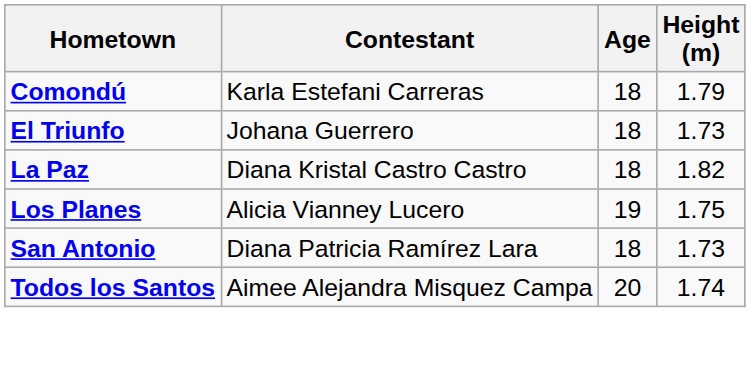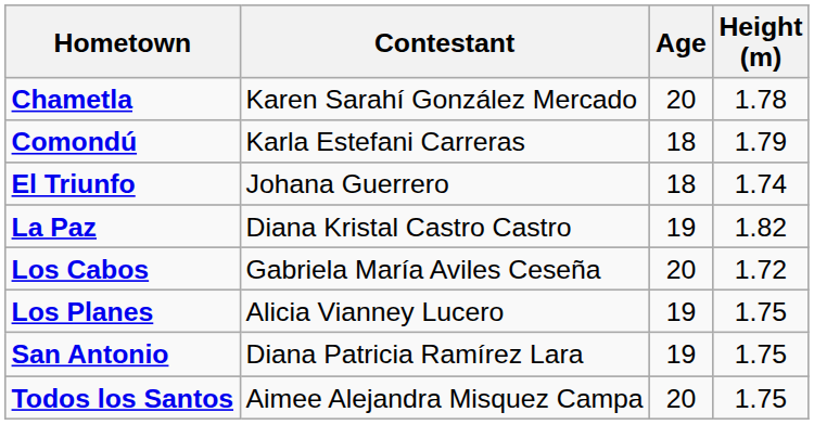+ row: Chametla | Karen Sarahí González Mercado | 20 | 1.78
El Triunfo | Height (m): 1.73 -> 1.74
La Paz | Age: 18 -> 19
+ row: Los Cabos | Gabriela María Aviles Ceseña | 20 | 1.72
San Antonio | Age: 18 -> 19
San Antonio | Height (m): 1.73 -> 1.75
Todos los Santos | Height (m): 1.74 -> 1.75
